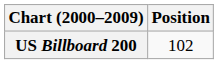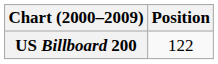US Billboard 200 | Position: 102 -> 122
